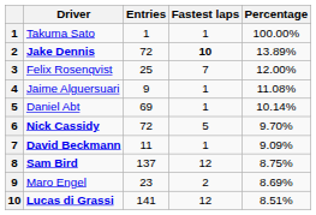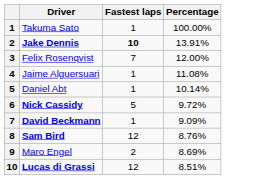- column: Entries | 1 | 72 | 25 | 9 | 69 | 72 | 11 | 137 | 23 | 141
Jake Dennis | Percentage: 13.89% -> 13.91%
Nick Cassidy | Percentage: 9.70% -> 9.72%
Sam Bird | Percentage: 8.75% -> 8.76%
